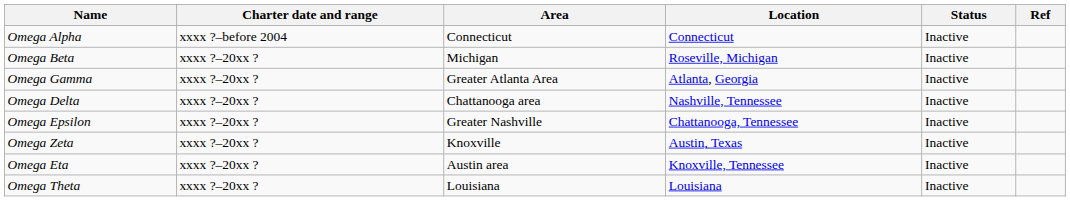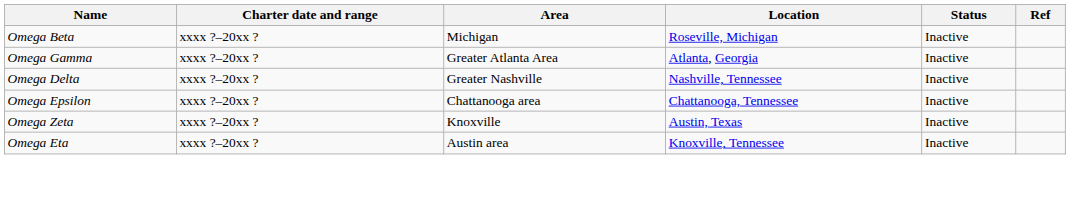- row: Omega Alpha | xxxx ?–before 2004 | Connecticut | Connecticut | Inactive
Omega Delta | Area: Chattanooga area -> Greater Nashville
Omega Epsilon | Area: Greater Nashville -> Chattanooga area
- row: Omega Theta | xxxx ?–20xx ? | Louisiana | Louisiana | Inactive
